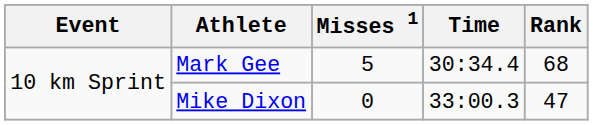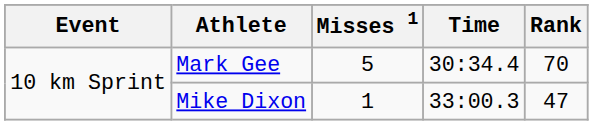Mark Gee | Rank: 68 -> 70
Mike Dixon | Misses 1: 0 -> 1
